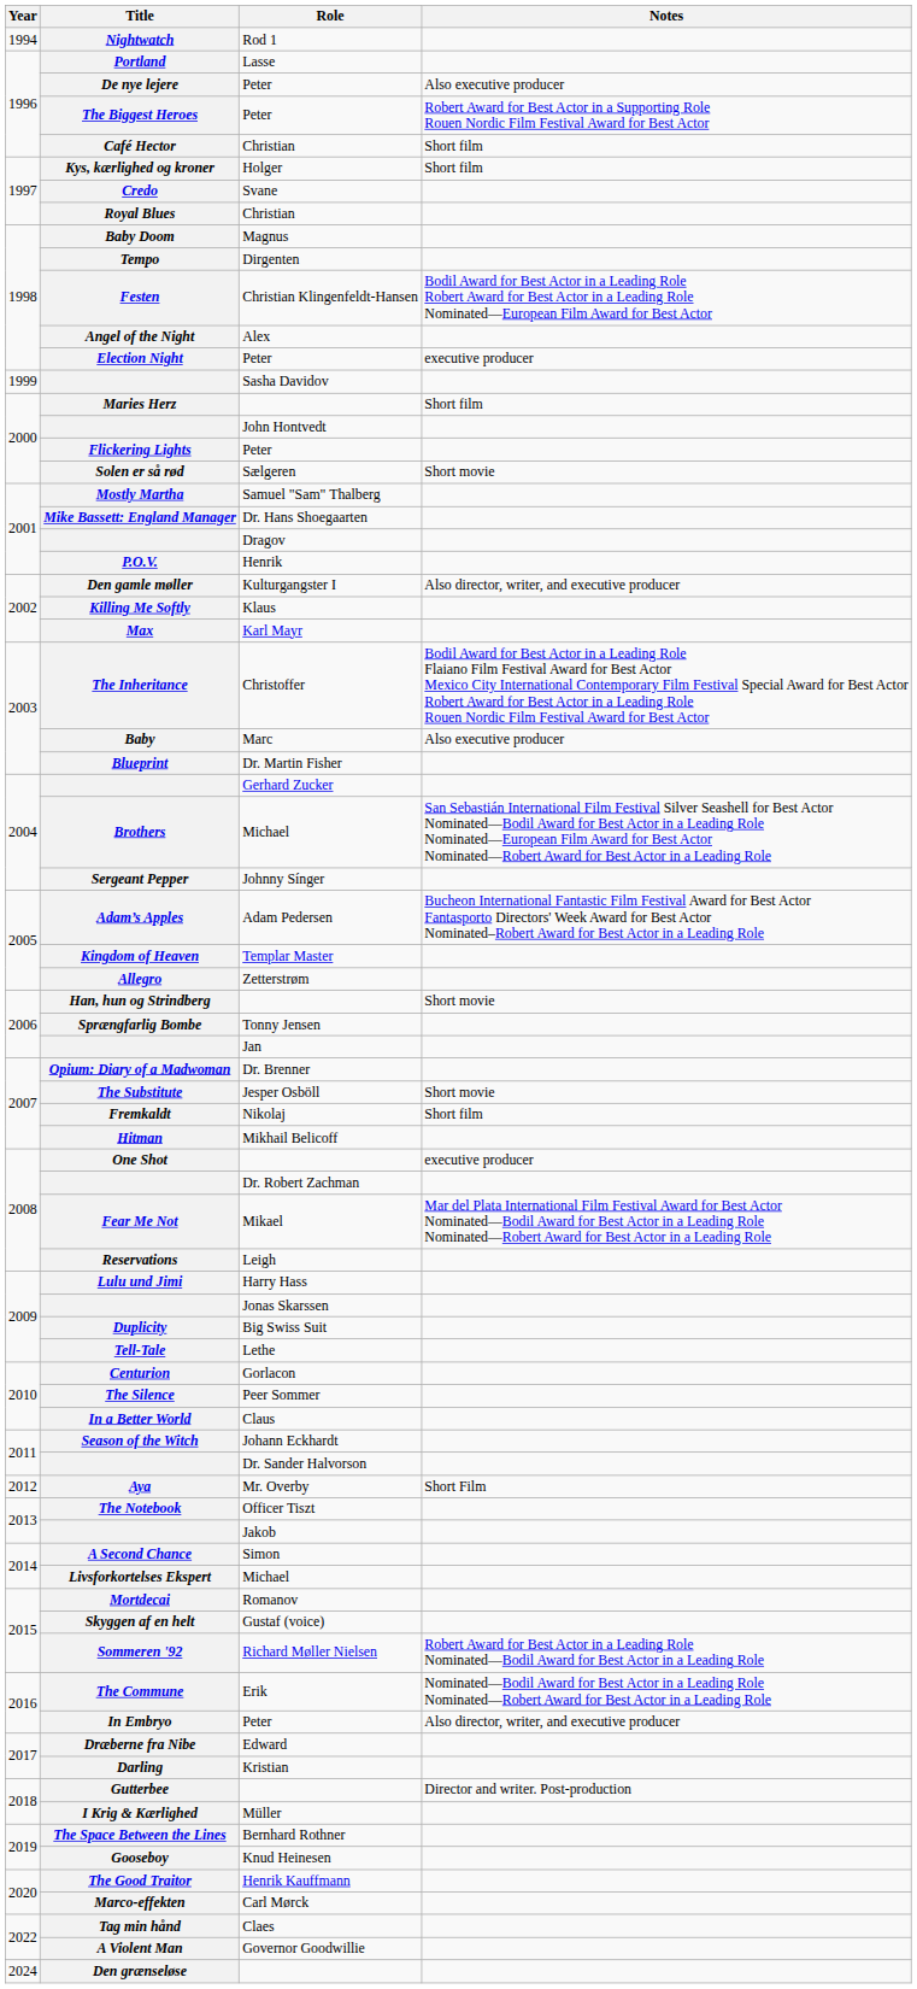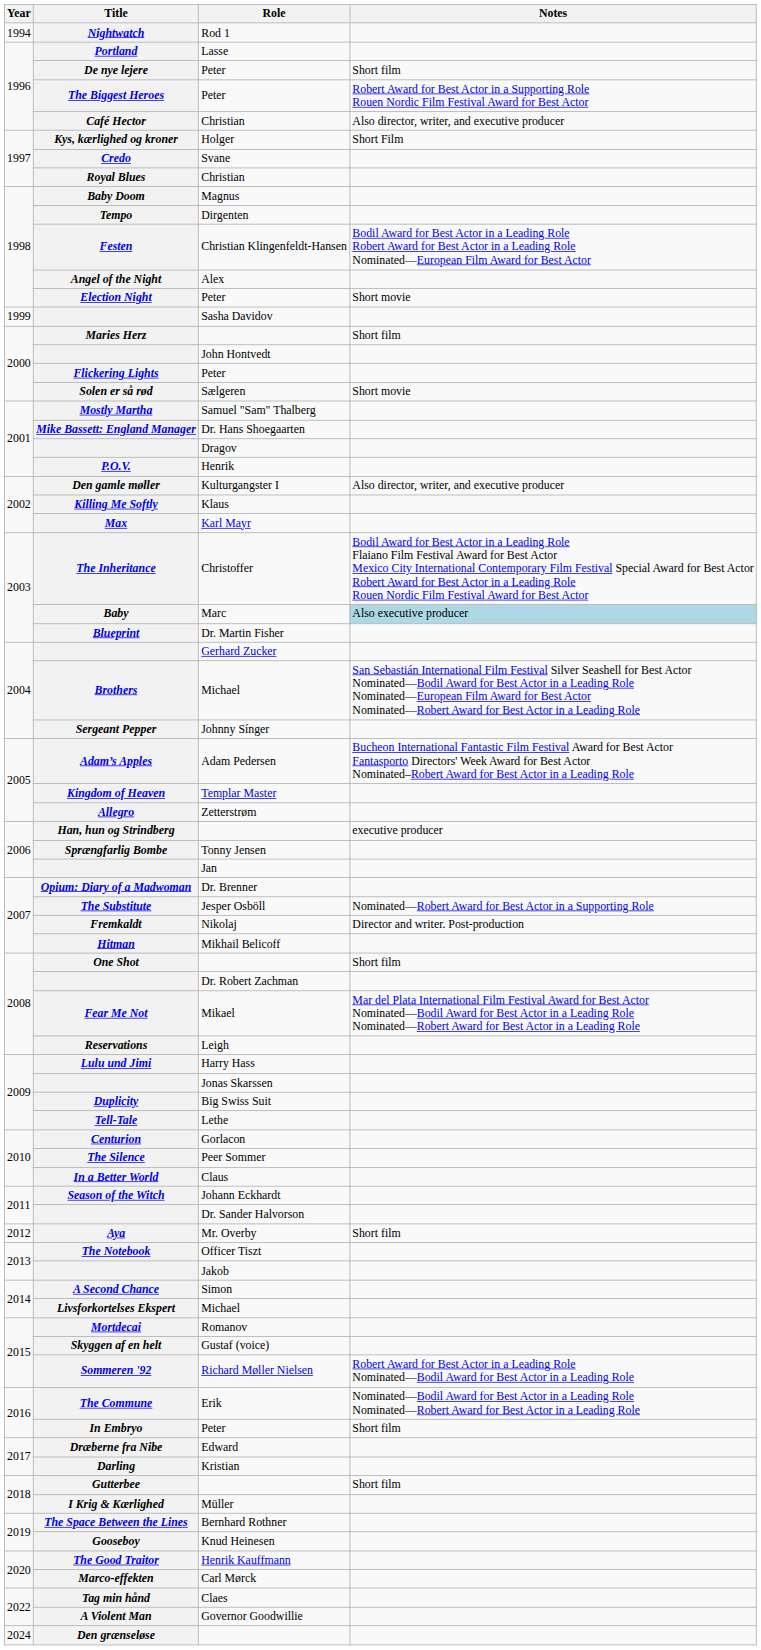De nye lejere | Notes: Also executive producer -> Short film
Café Hector | Notes: Short film -> Also director, writer, and executive producer
Kys, kærlighed og kroner | Notes: Short film -> Short Film
Election Night | Notes: executive producer -> Short movie
Baby | Notes: no background -> lightblue background
Han, hun og Strindberg | Notes: Short movie -> executive producer
The Substitute | Notes: Short movie -> Nominated—Robert Award for Best Actor in a Supporting Role
Fremkaldt | Notes: Short film -> Director and writer. Post-production
One Shot | Notes: executive producer -> Short film
Aya | Notes: Short Film -> Short film
In Embryo | Notes: Also director, writer, and executive producer -> Short film
Gutterbee | Notes: Director and writer. Post-production -> Short film
